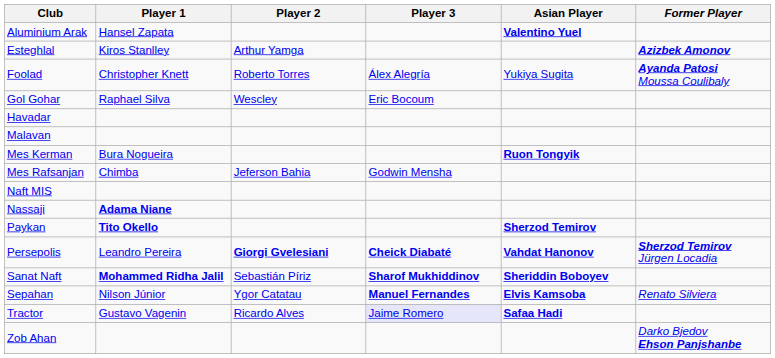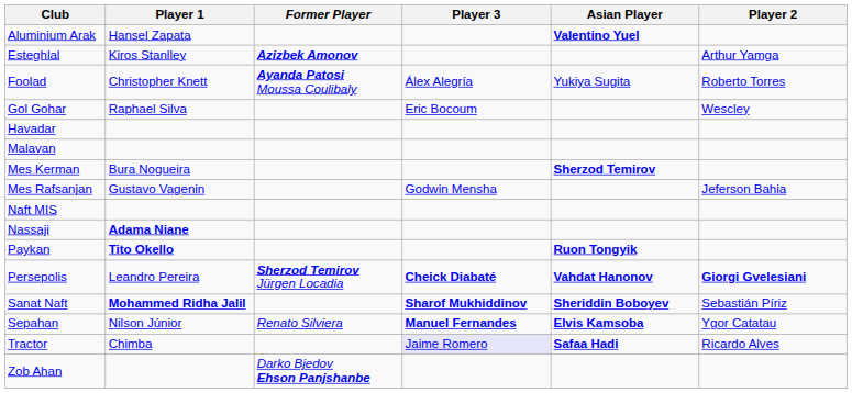columns swapped: Player 2 <-> Former Player
Mes Kerman | Asian Player: Ruon Tongyik -> Sherzod Temirov
Mes Rafsanjan | Player 1: Chimba -> Gustavo Vagenin
Paykan | Asian Player: Sherzod Temirov -> Ruon Tongyik
Tractor | Player 1: Gustavo Vagenin -> Chimba
